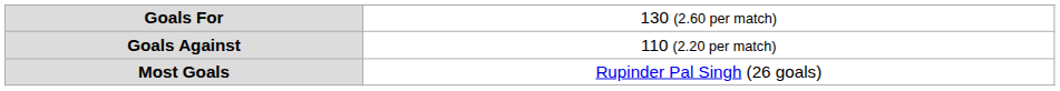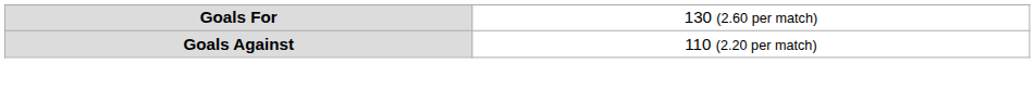- row: Most Goals | Rupinder Pal Singh (26 goals)
